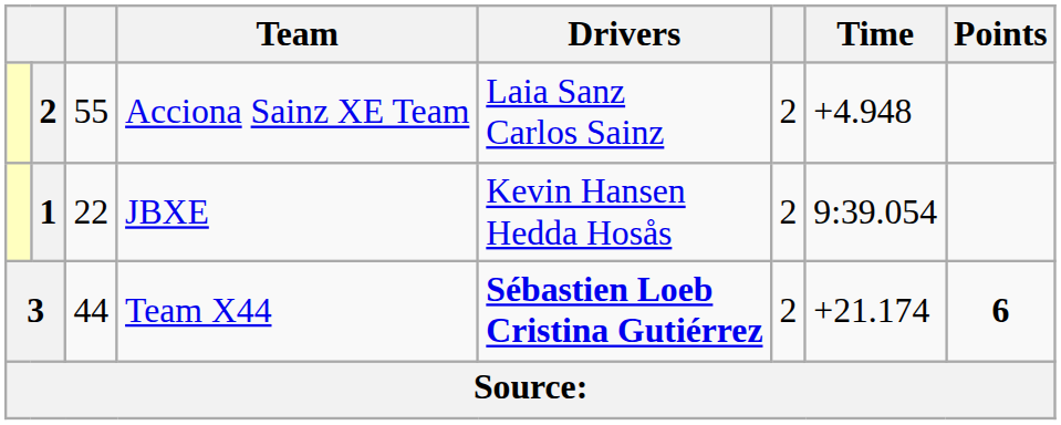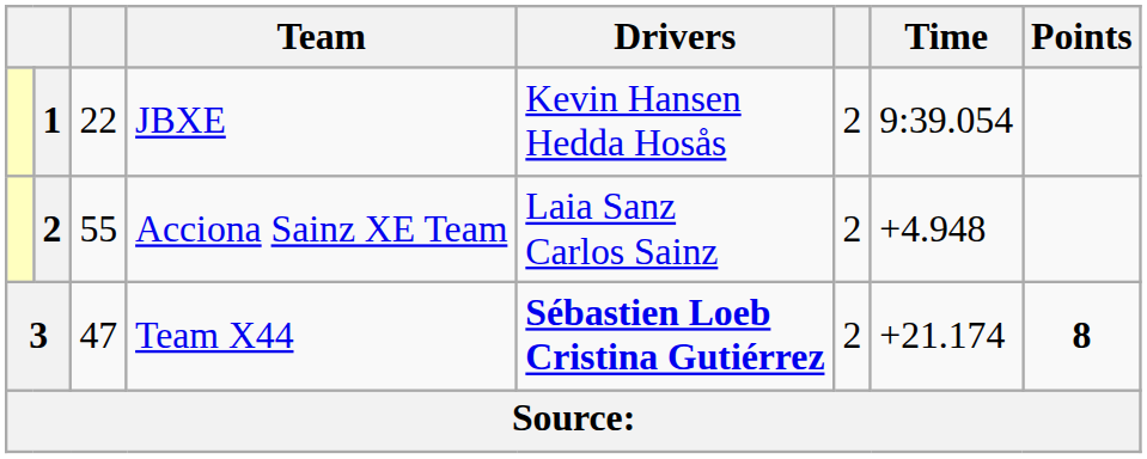rows swapped: JBXE <-> Acciona Sainz XE Team
Team X44 | column 3: 44 -> 47
Team X44 | Points: 6 -> 8
